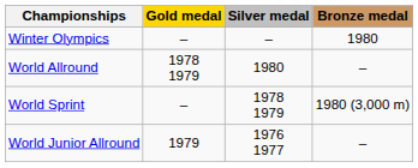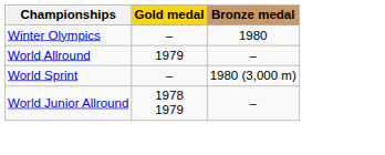- column: Silver medal | – | 1980 | 1978 1979 | 1976 1977
World Allround | Gold medal: 1978 1979 -> 1979
World Junior Allround | Gold medal: 1979 -> 1978 1979
